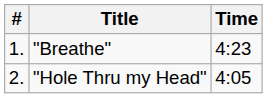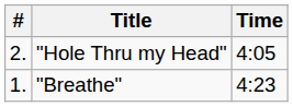rows swapped: "Breathe" <-> "Hole Thru my Head"
